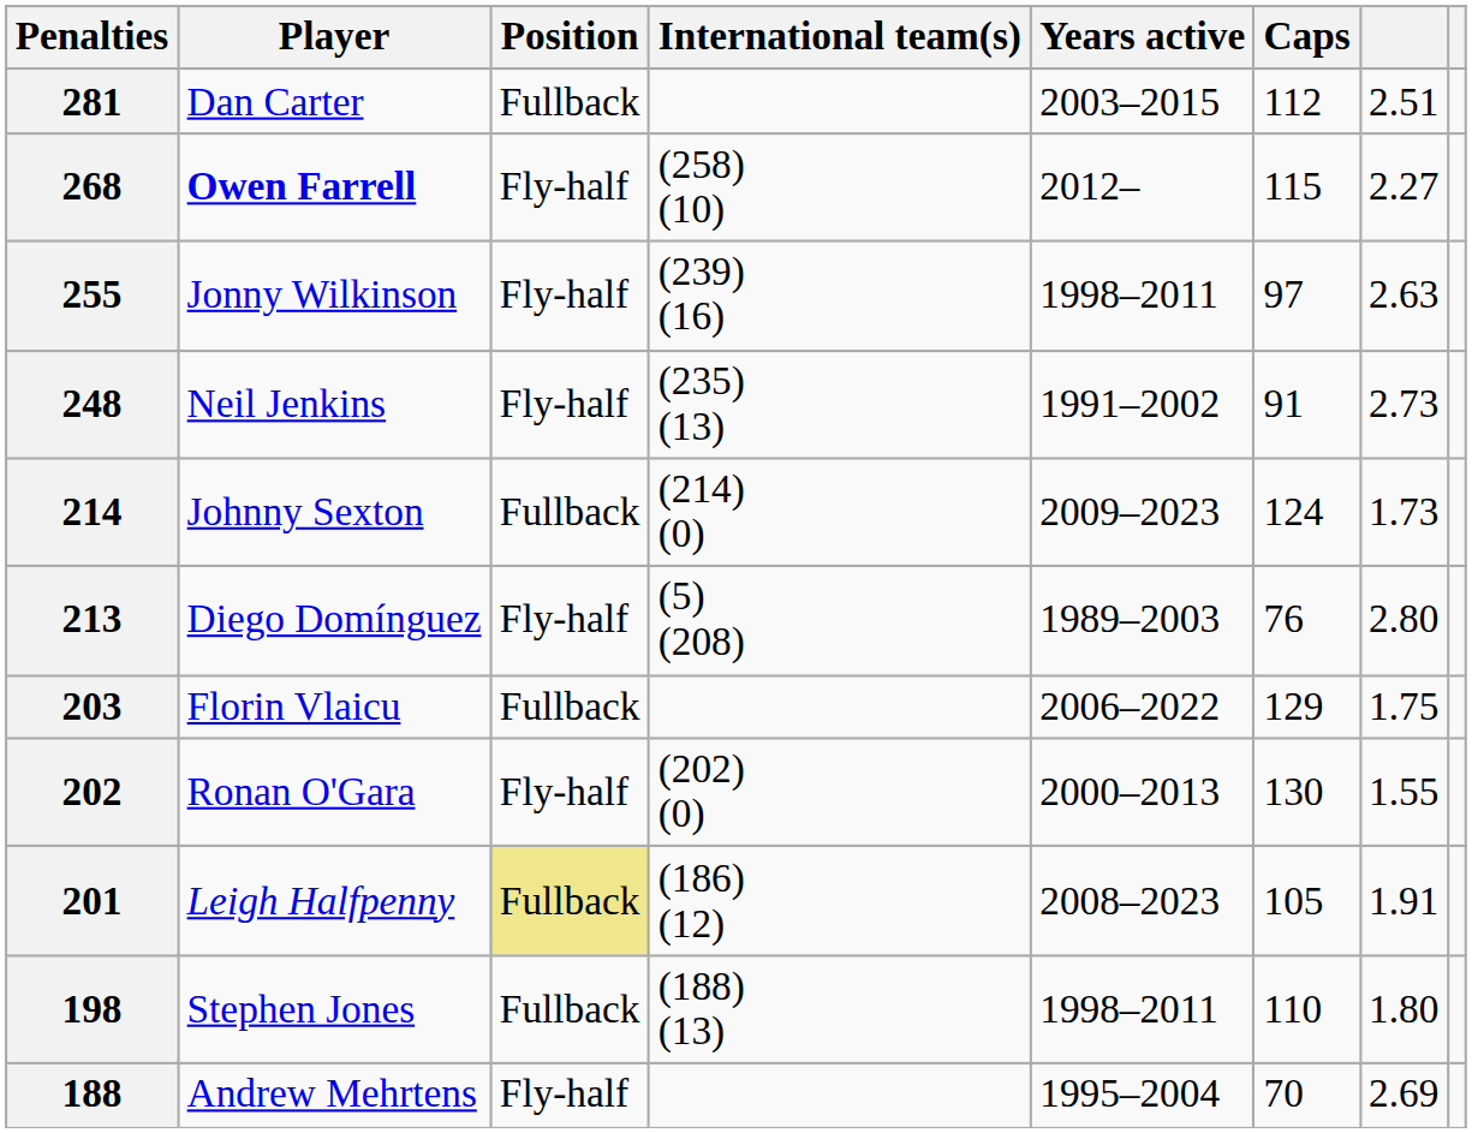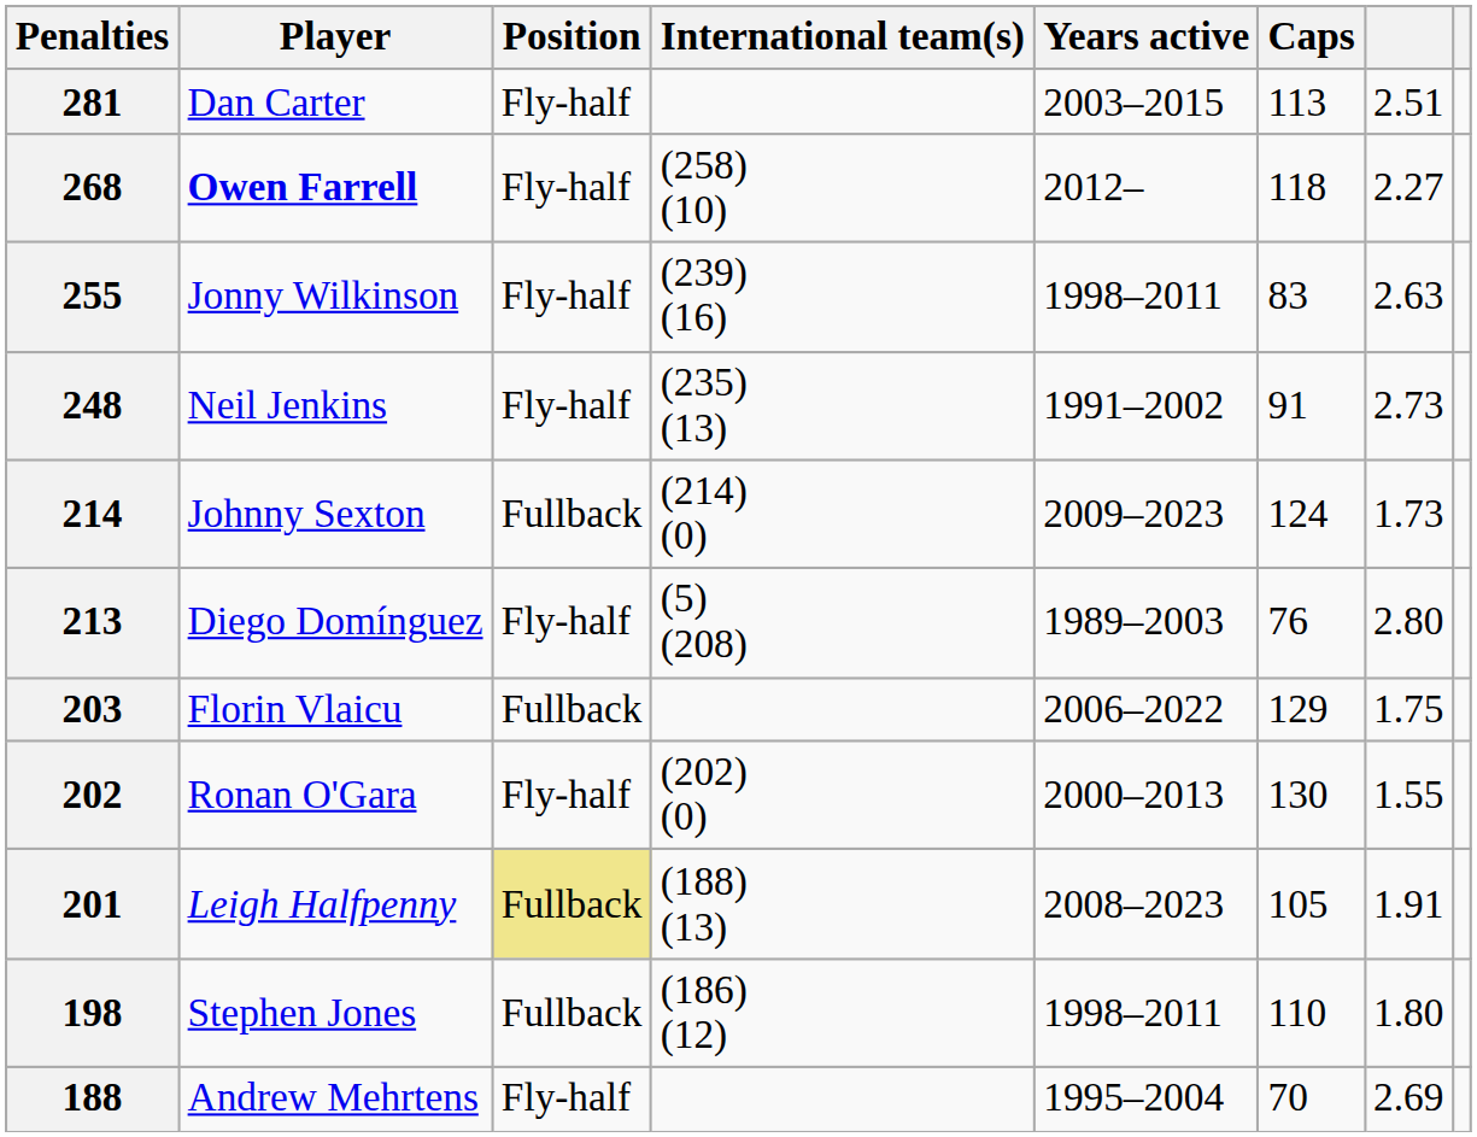281 | Position: Fullback -> Fly-half
281 | Caps: 112 -> 113
268 | Caps: 115 -> 118
255 | Caps: 97 -> 83
201 | International team(s): (186) (12) -> (188) (13)
198 | International team(s): (188) (13) -> (186) (12)
